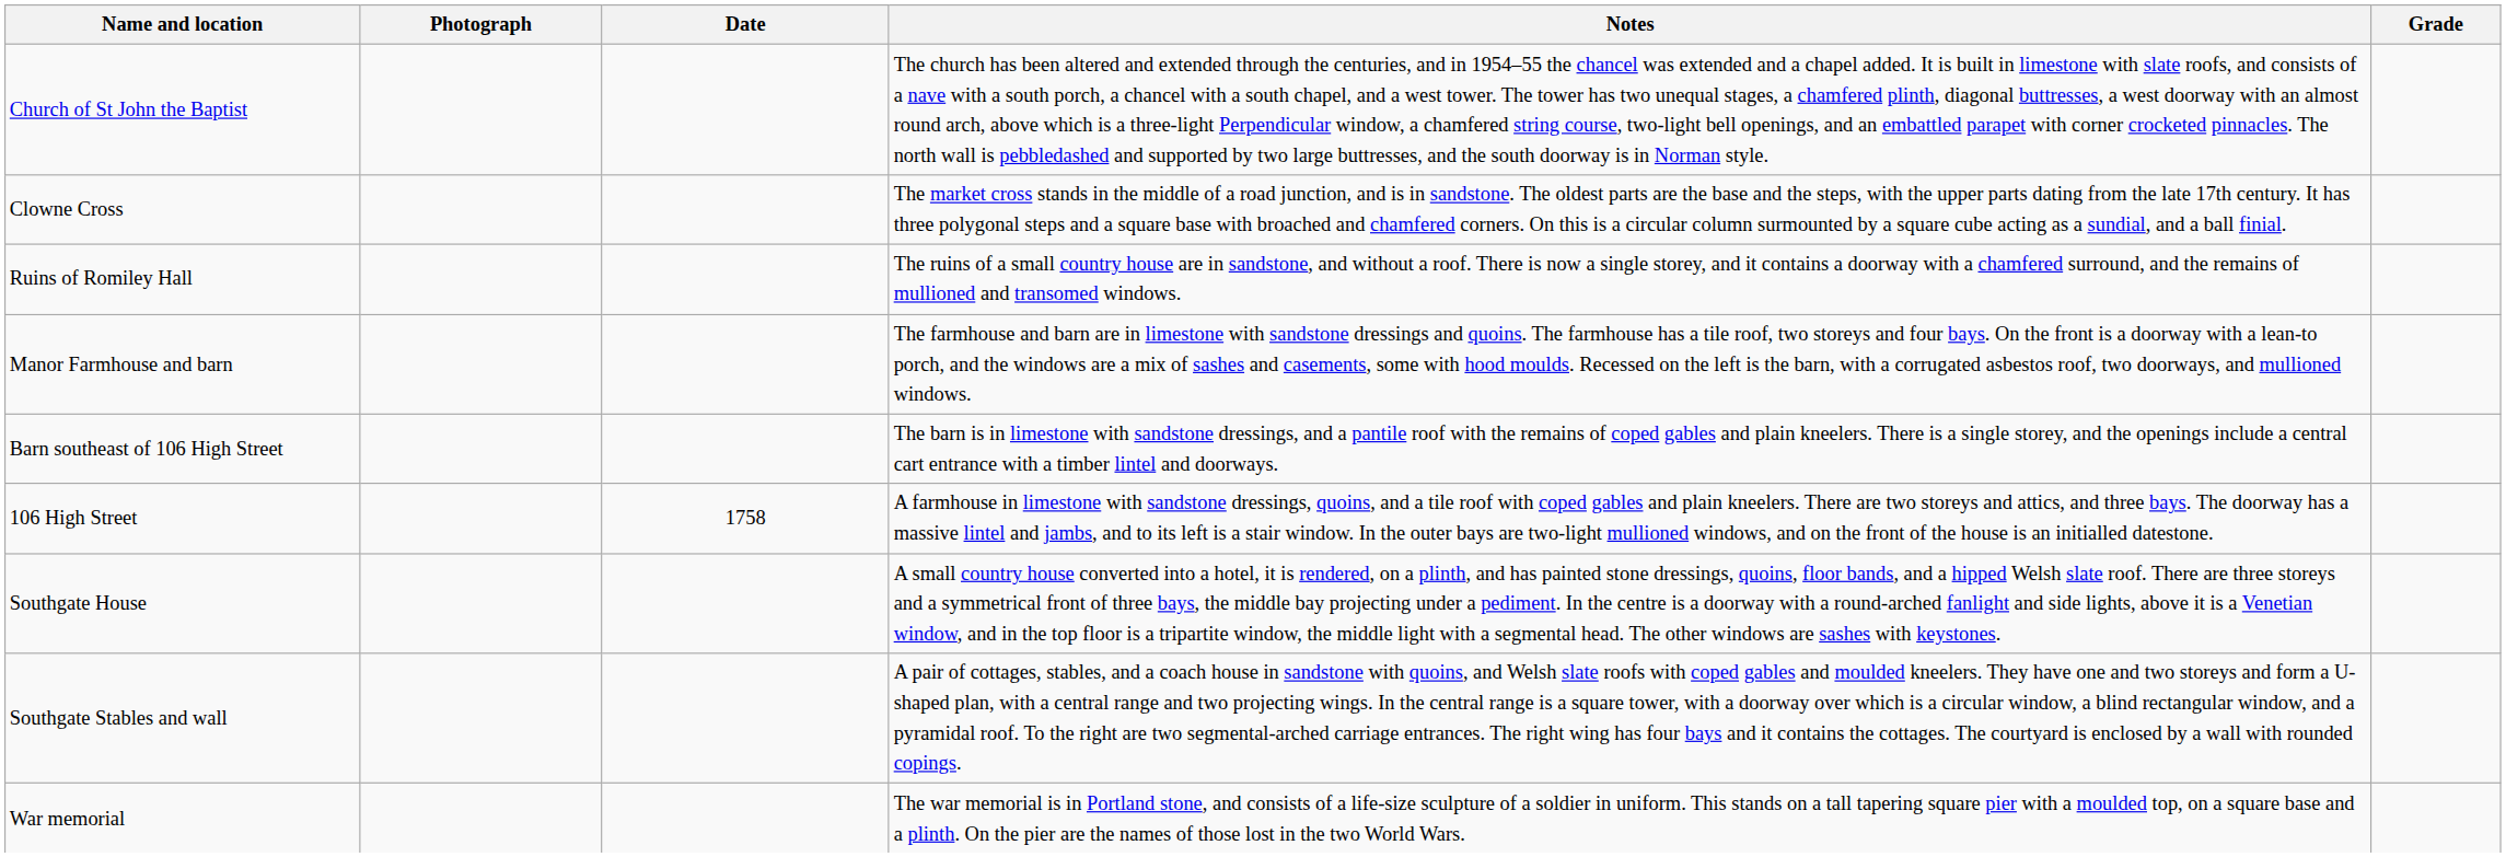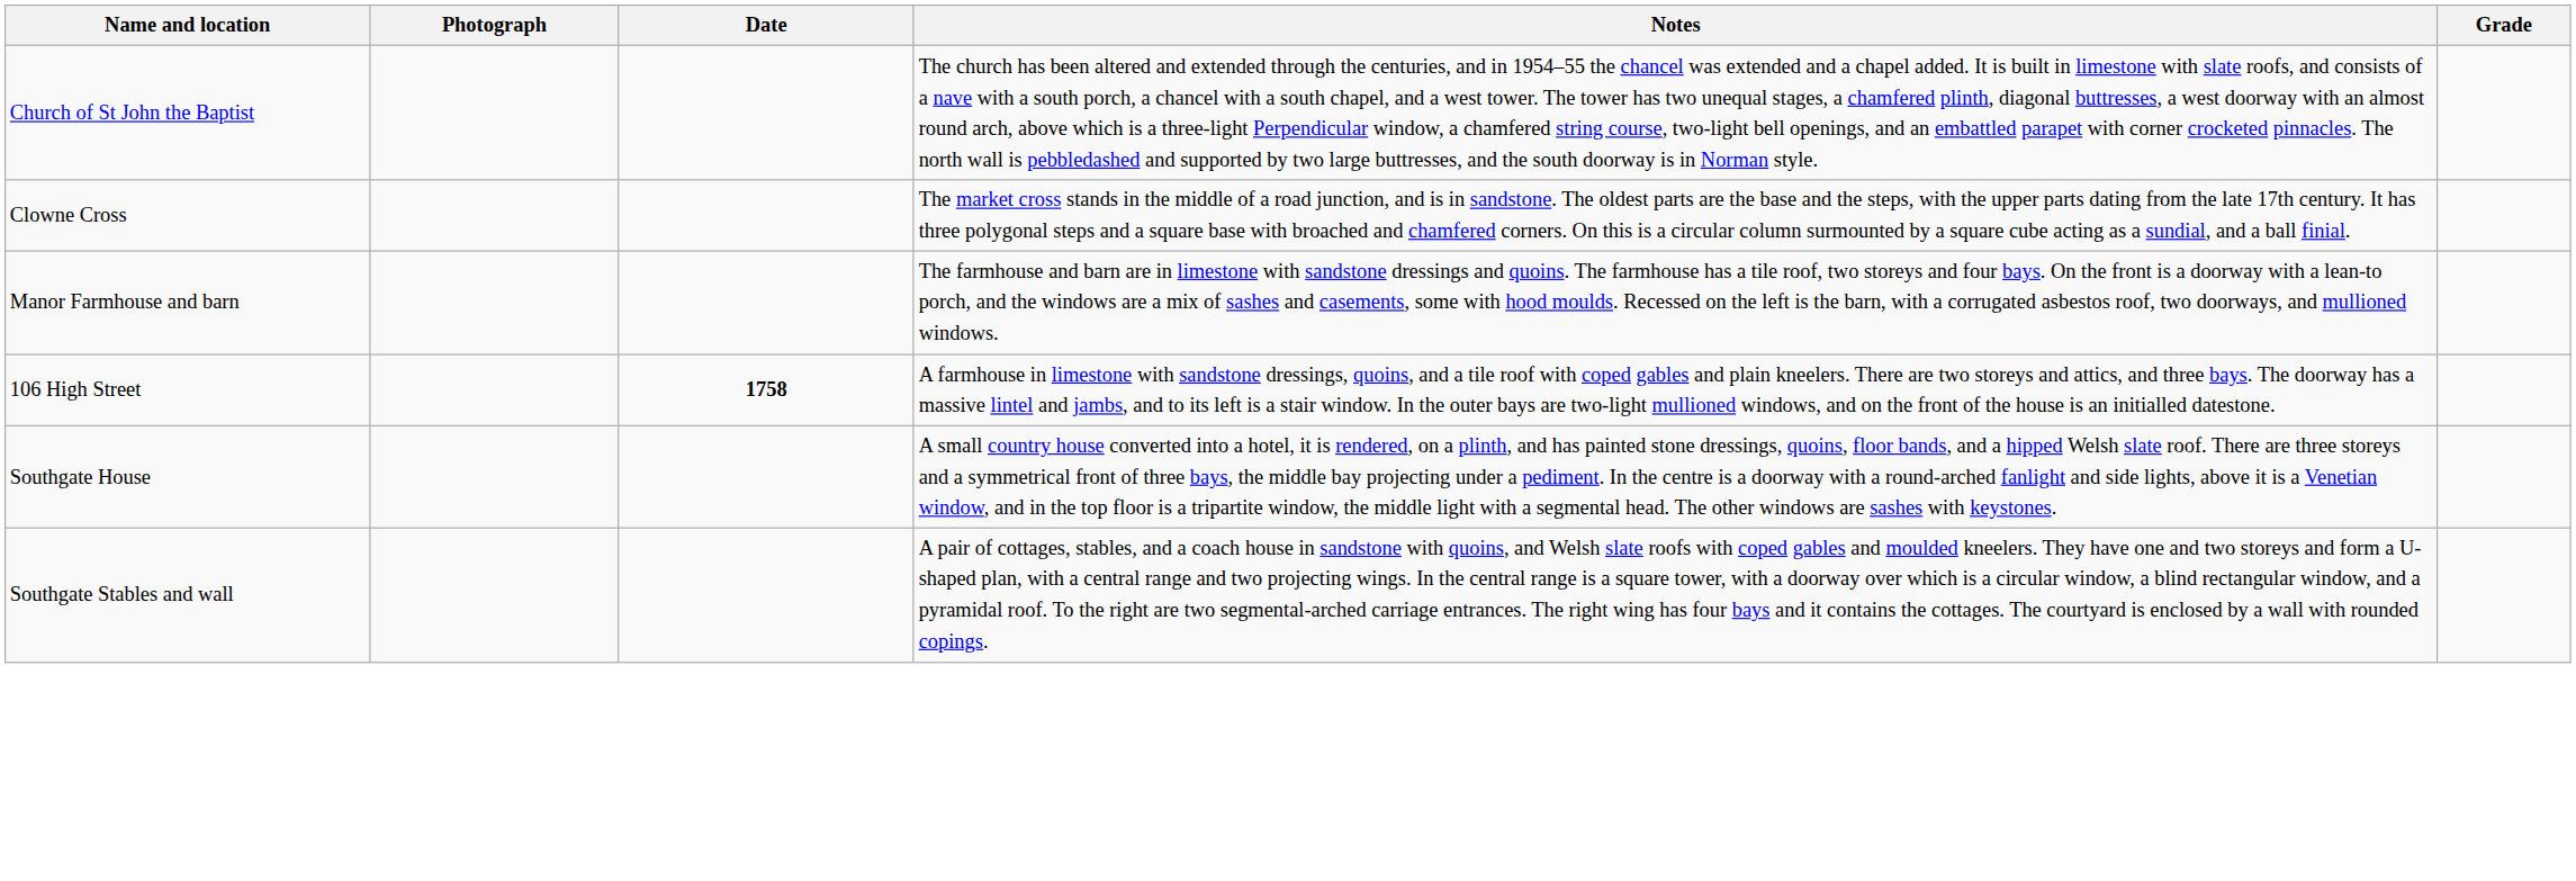- row: Ruins of Romiley Hall | The ruins of a small country house are in sandstone, and without a roof. There is now a single storey, and it contains a doorway with a chamfered surround, and the remains of mullioned and transomed windows.
- row: Barn southeast of 106 High Street | The barn is in limestone with sandstone dressings, and a pantile roof with the remains of coped gables and plain kneelers. There is a single storey, and the openings include a central cart entrance with a timber lintel and doorways.
106 High Street | Date: normal -> bold
- row: War memorial | The war memorial is in Portland stone, and consists of a life-size sculpture of a soldier in uniform. This stands on a tall tapering square pier with a moulded top, on a square base and a plinth. On the pier are the names of those lost in the two World Wars.
